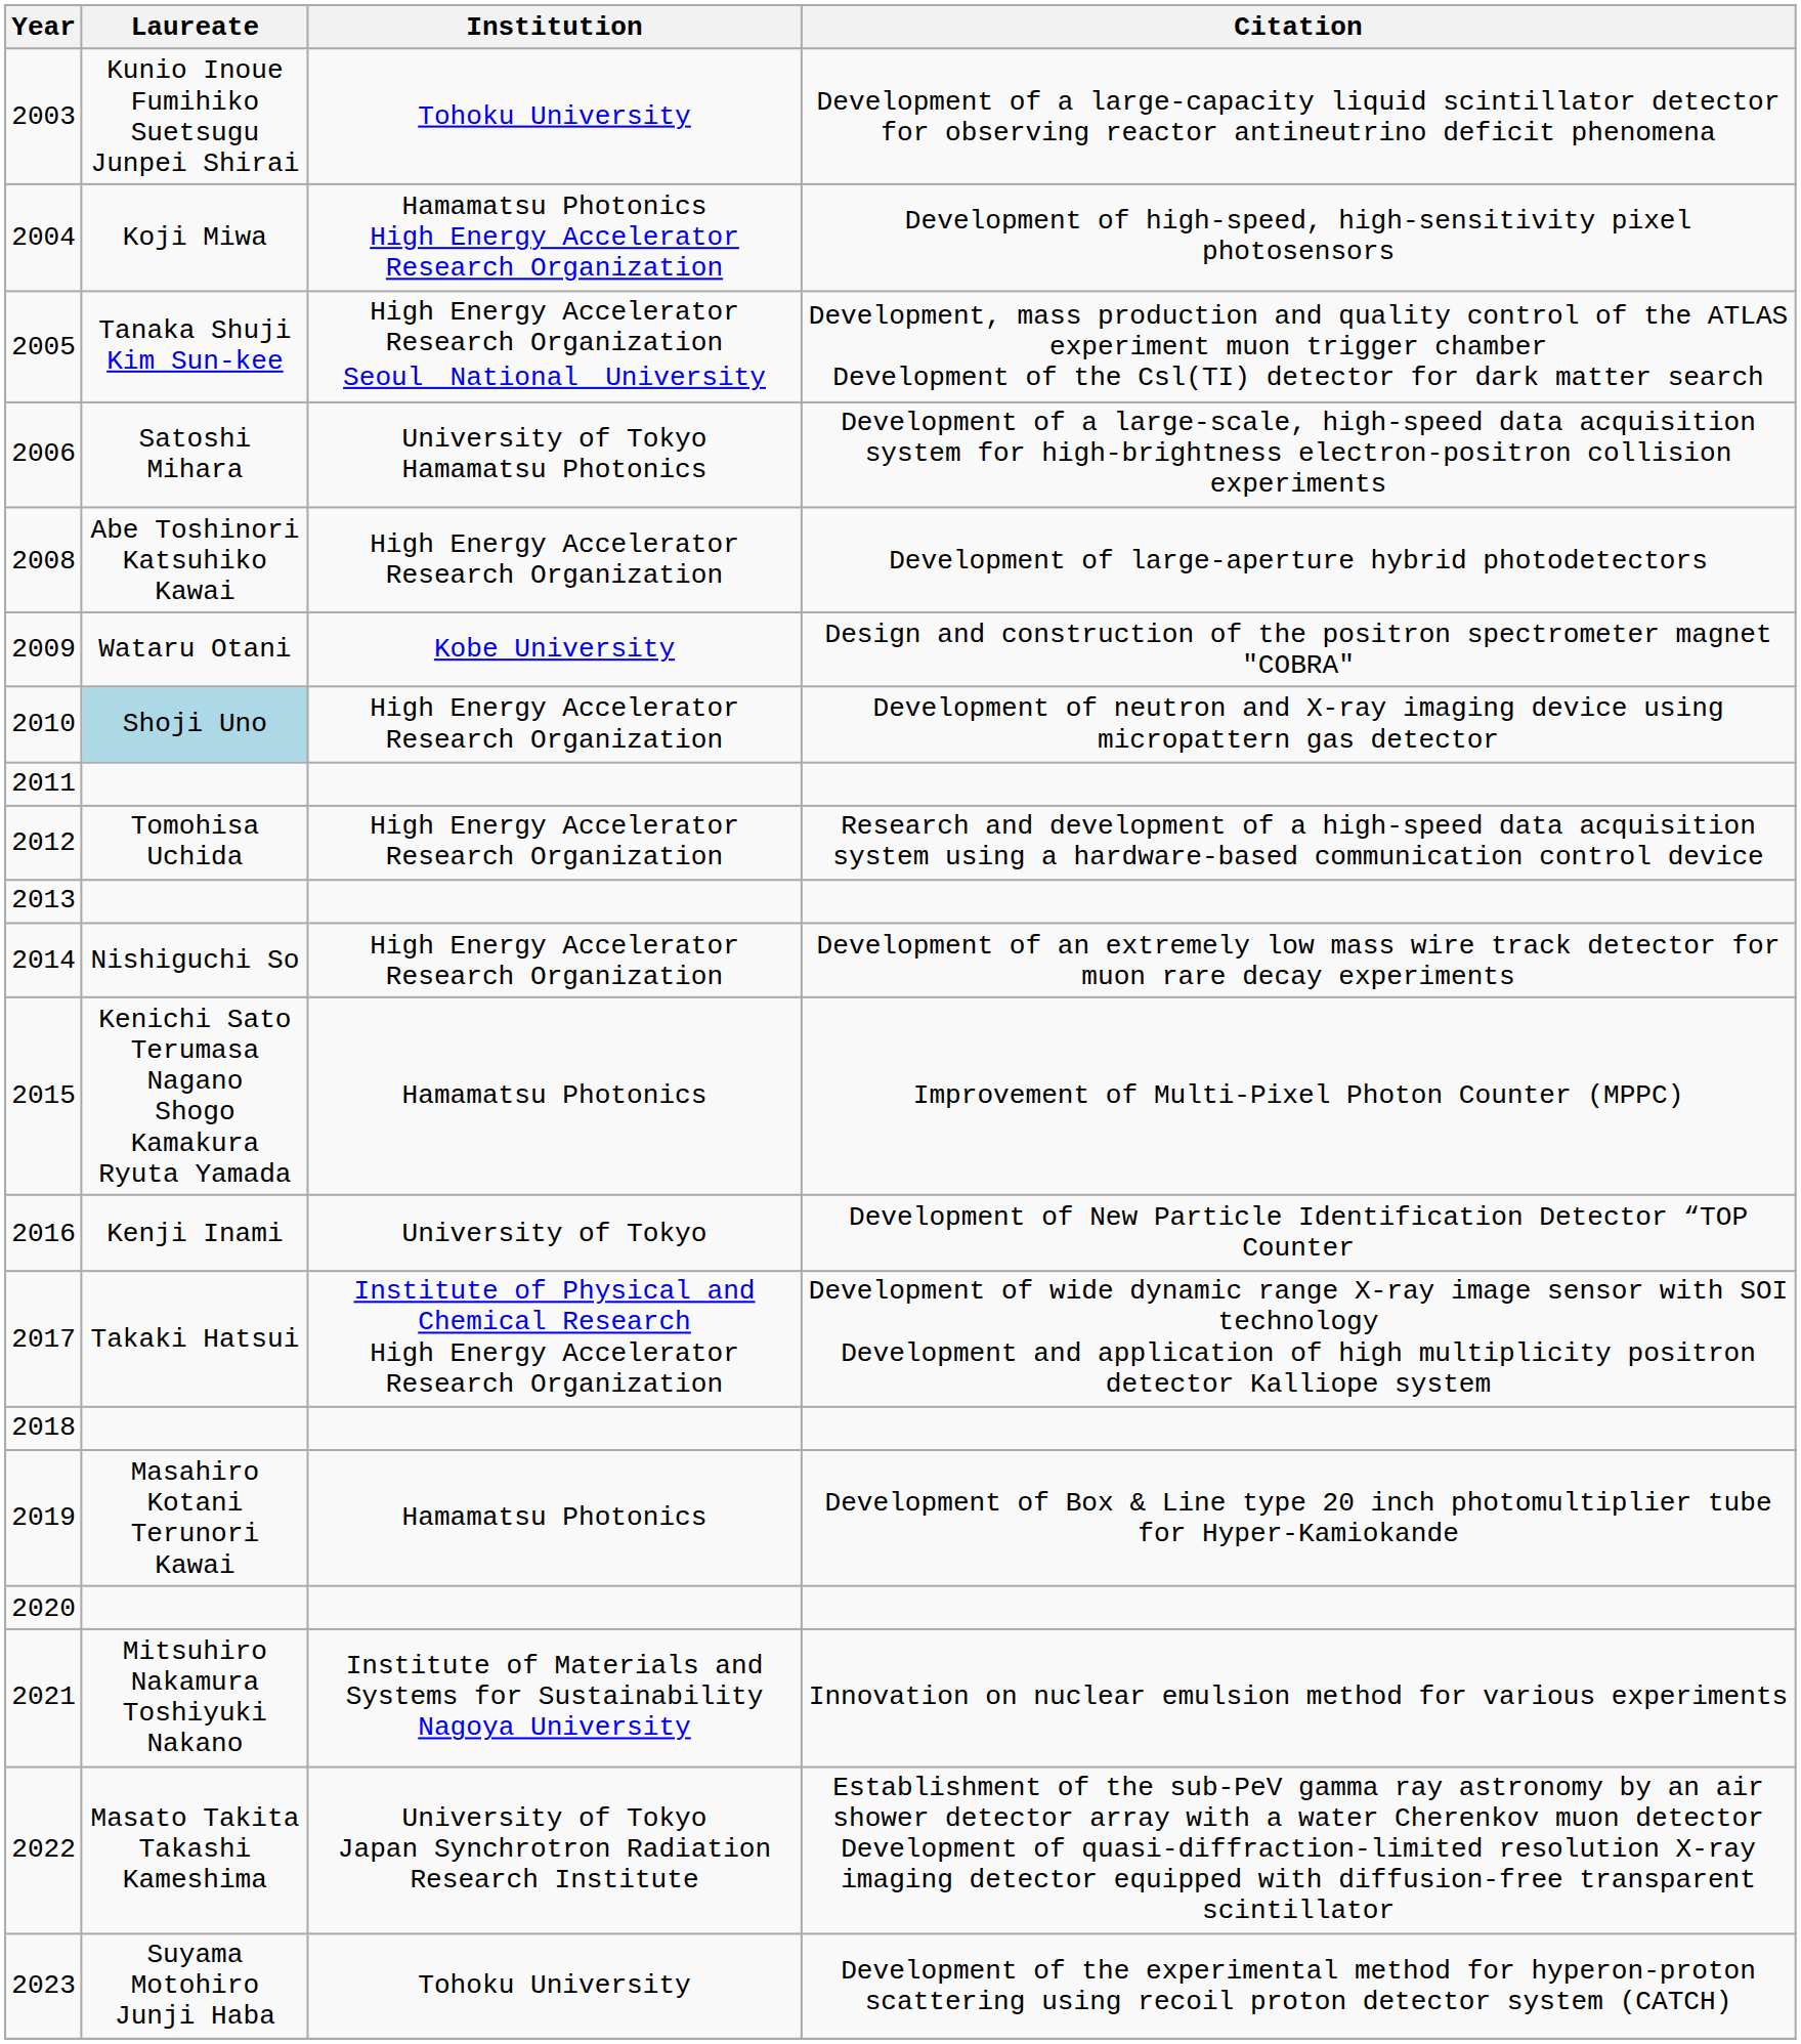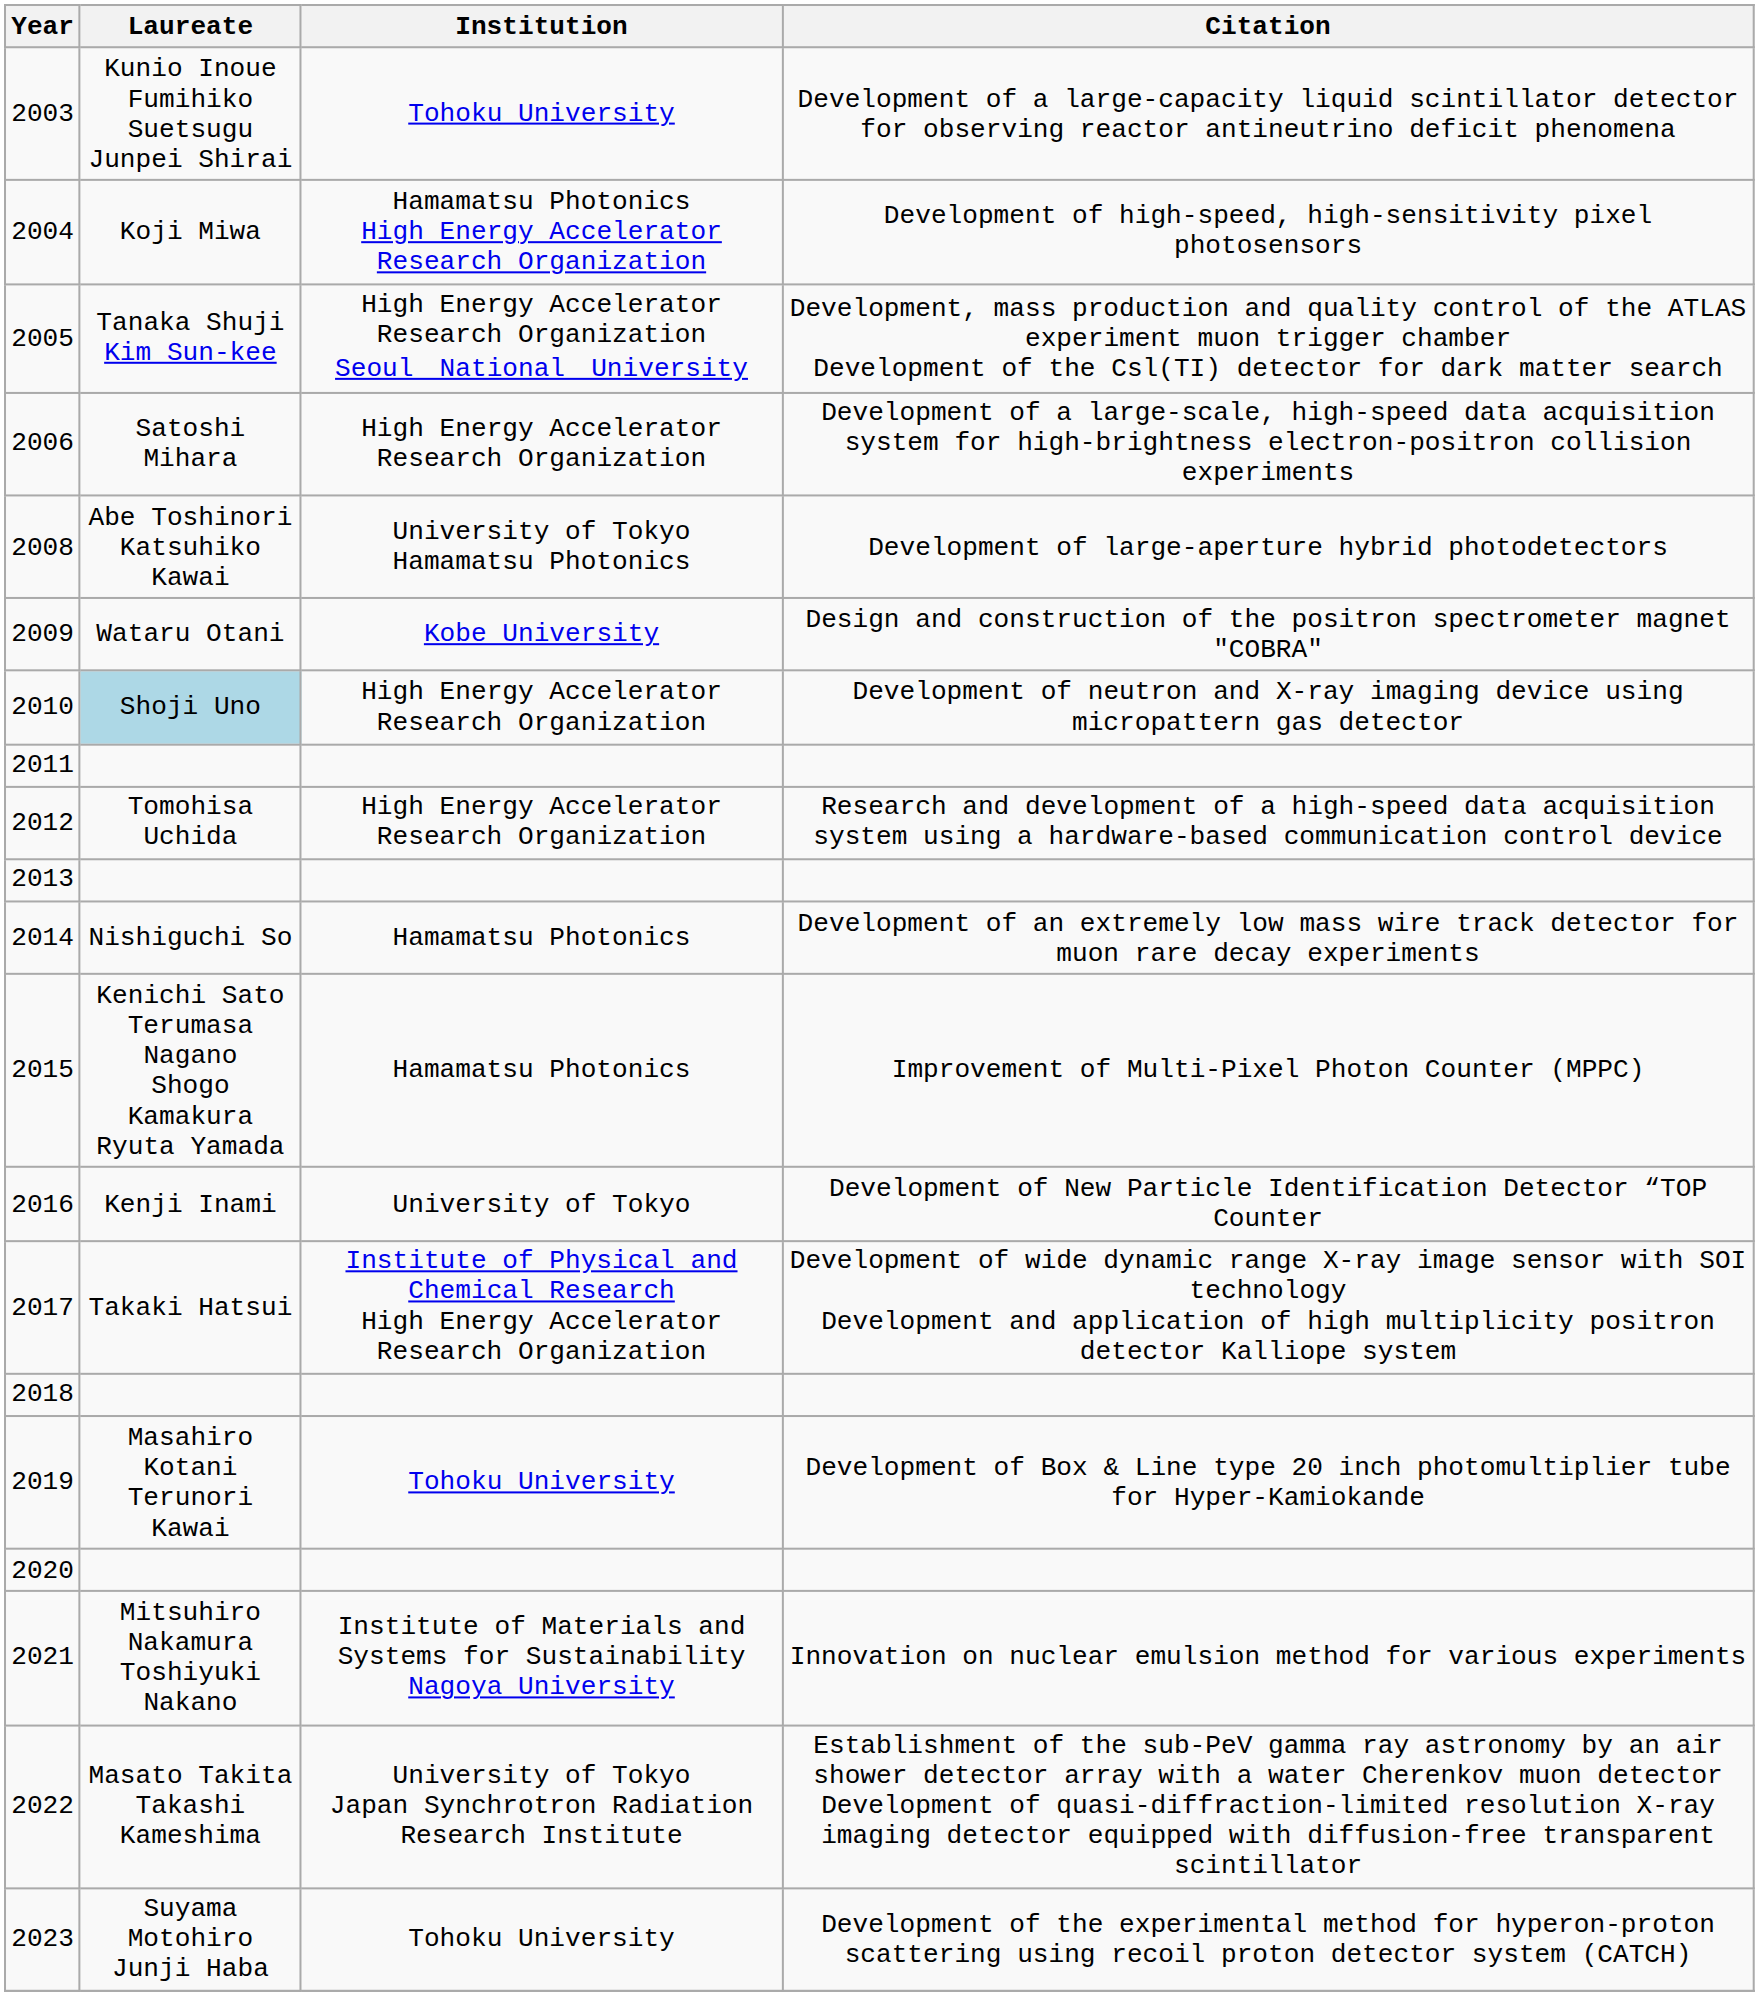2006 | Institution: University of Tokyo Hamamatsu Photonics -> High Energy Accelerator Research Organization
2008 | Institution: High Energy Accelerator Research Organization -> University of Tokyo Hamamatsu Photonics
2014 | Institution: High Energy Accelerator Research Organization -> Hamamatsu Photonics
2019 | Institution: Hamamatsu Photonics -> Tohoku University
